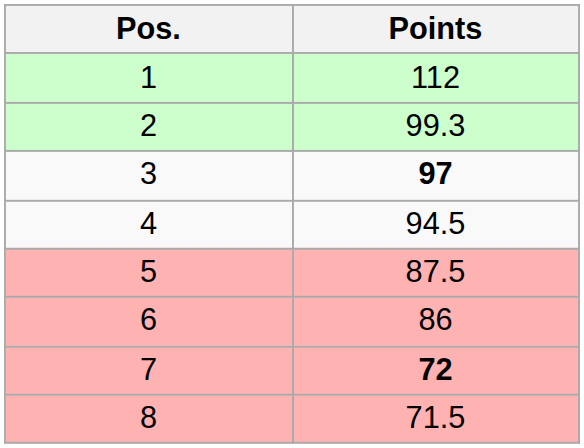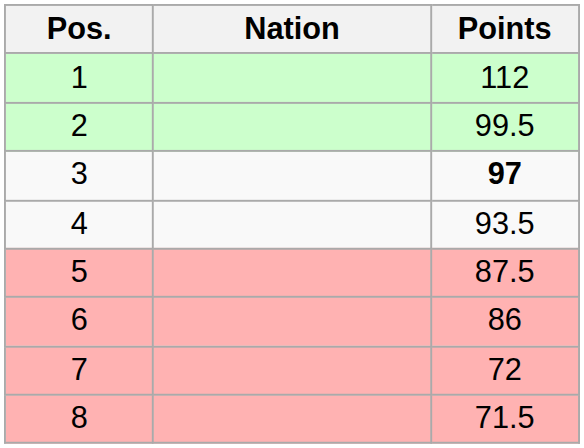+ column: Nation
2 | Points: 99.3 -> 99.5
4 | Points: 94.5 -> 93.5
7 | Points: bold -> normal
